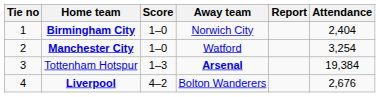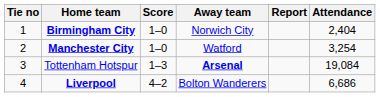Tottenham Hotspur | Attendance: 19,384 -> 19,084
Liverpool | Attendance: 2,676 -> 6,686
